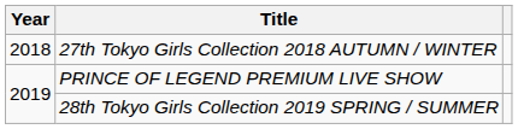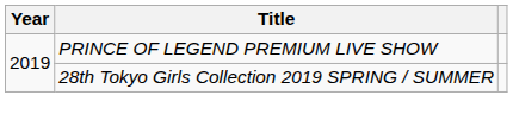- row: 2018 | 27th Tokyo Girls Collection 2018 AUTUMN / WINTER
